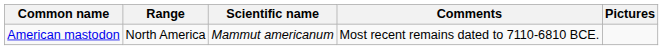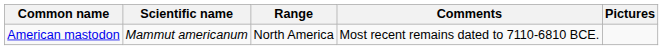columns swapped: Scientific name <-> Range
